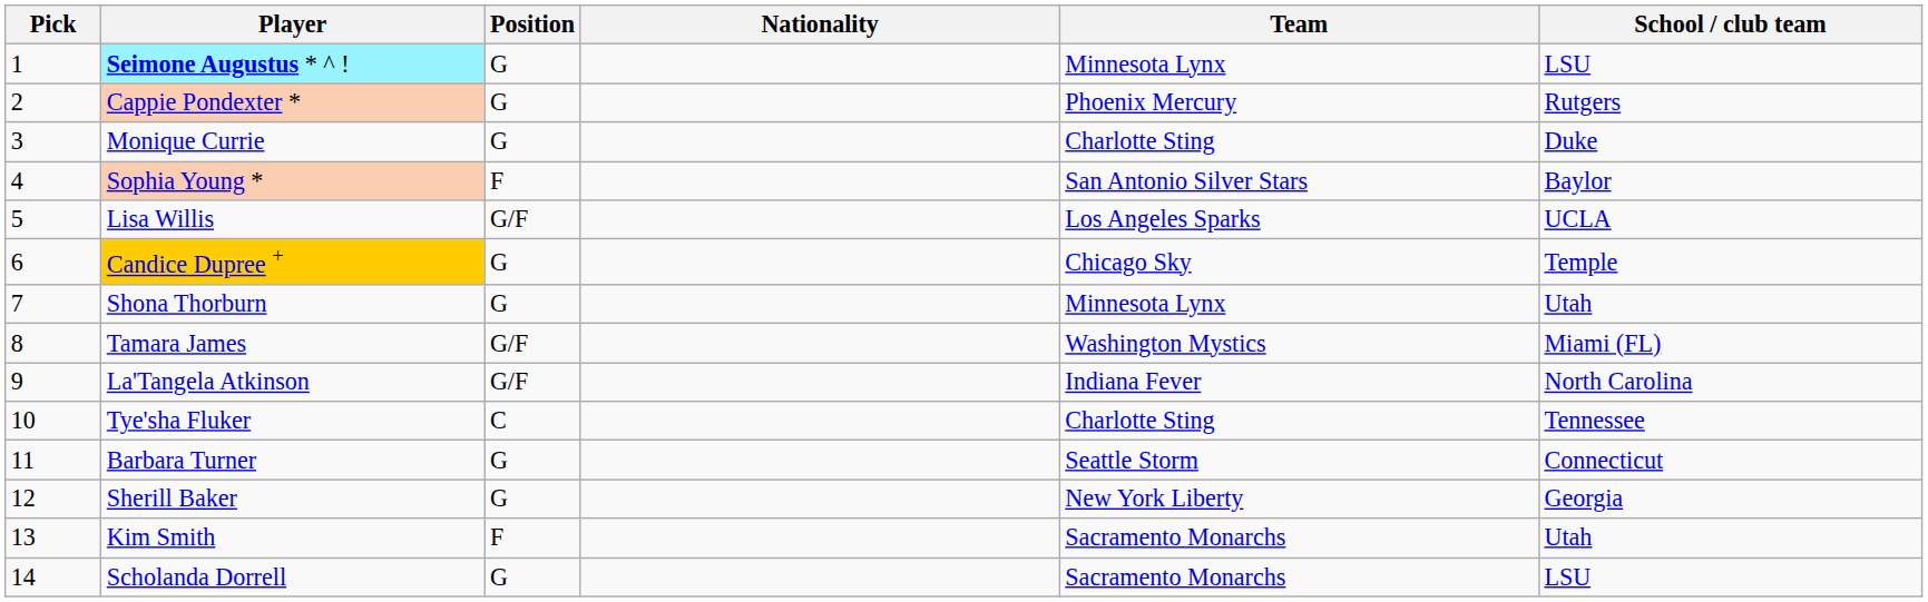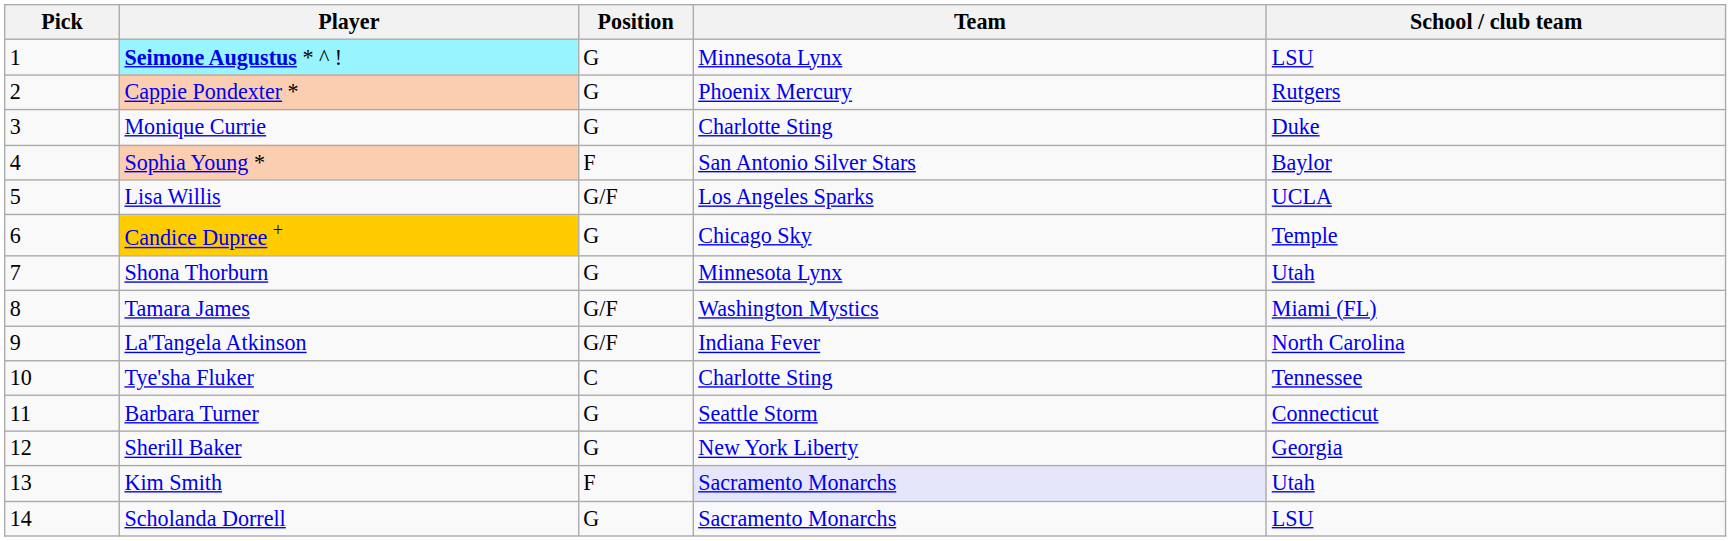- column: Nationality
Kim Smith | Team: no background -> lavender background
